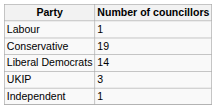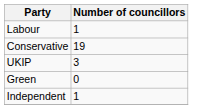- row: Liberal Democrats | 14
+ row: Green | 0
